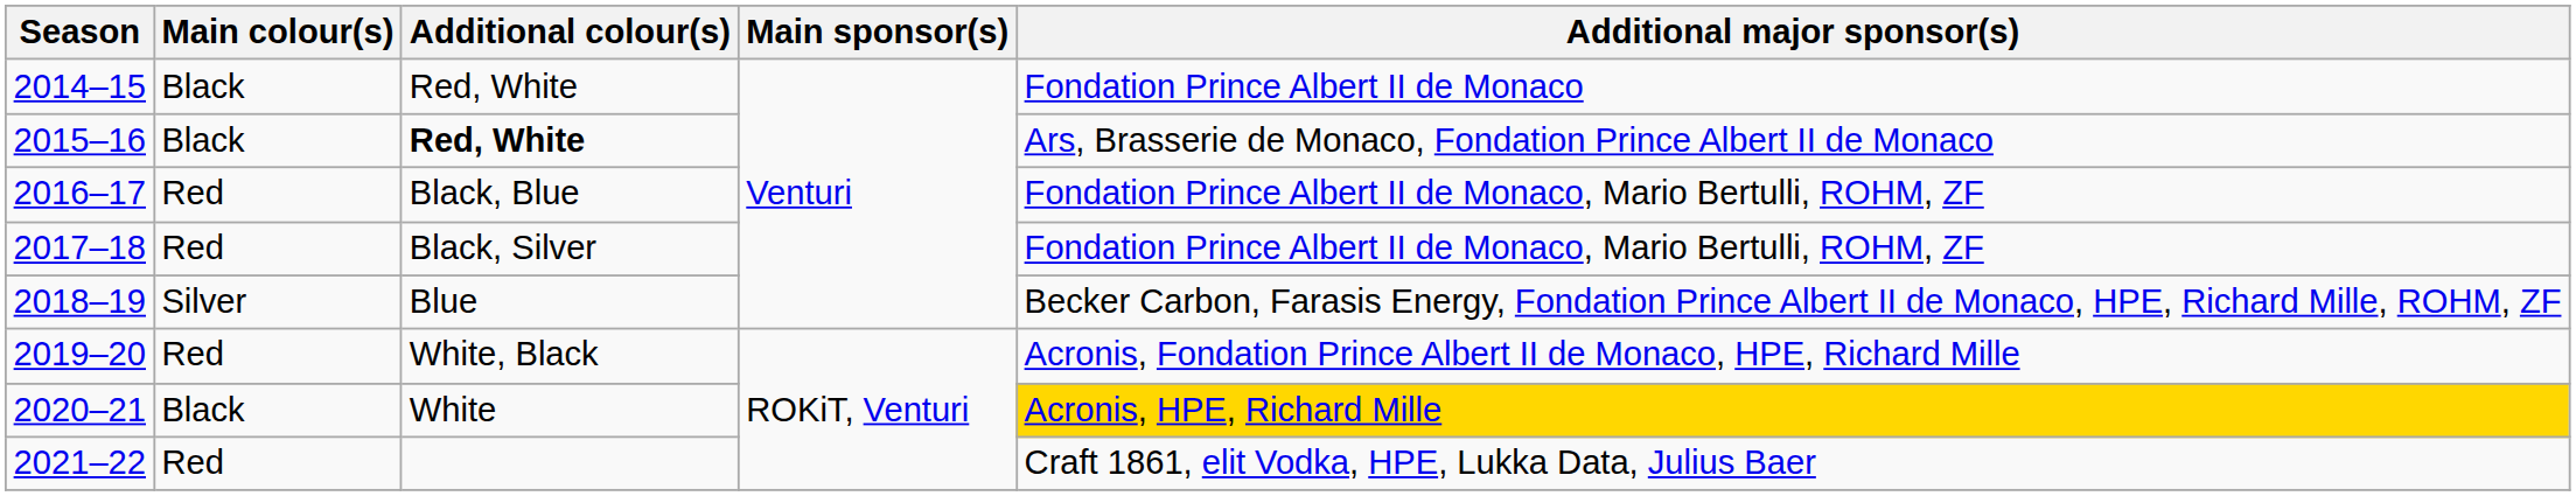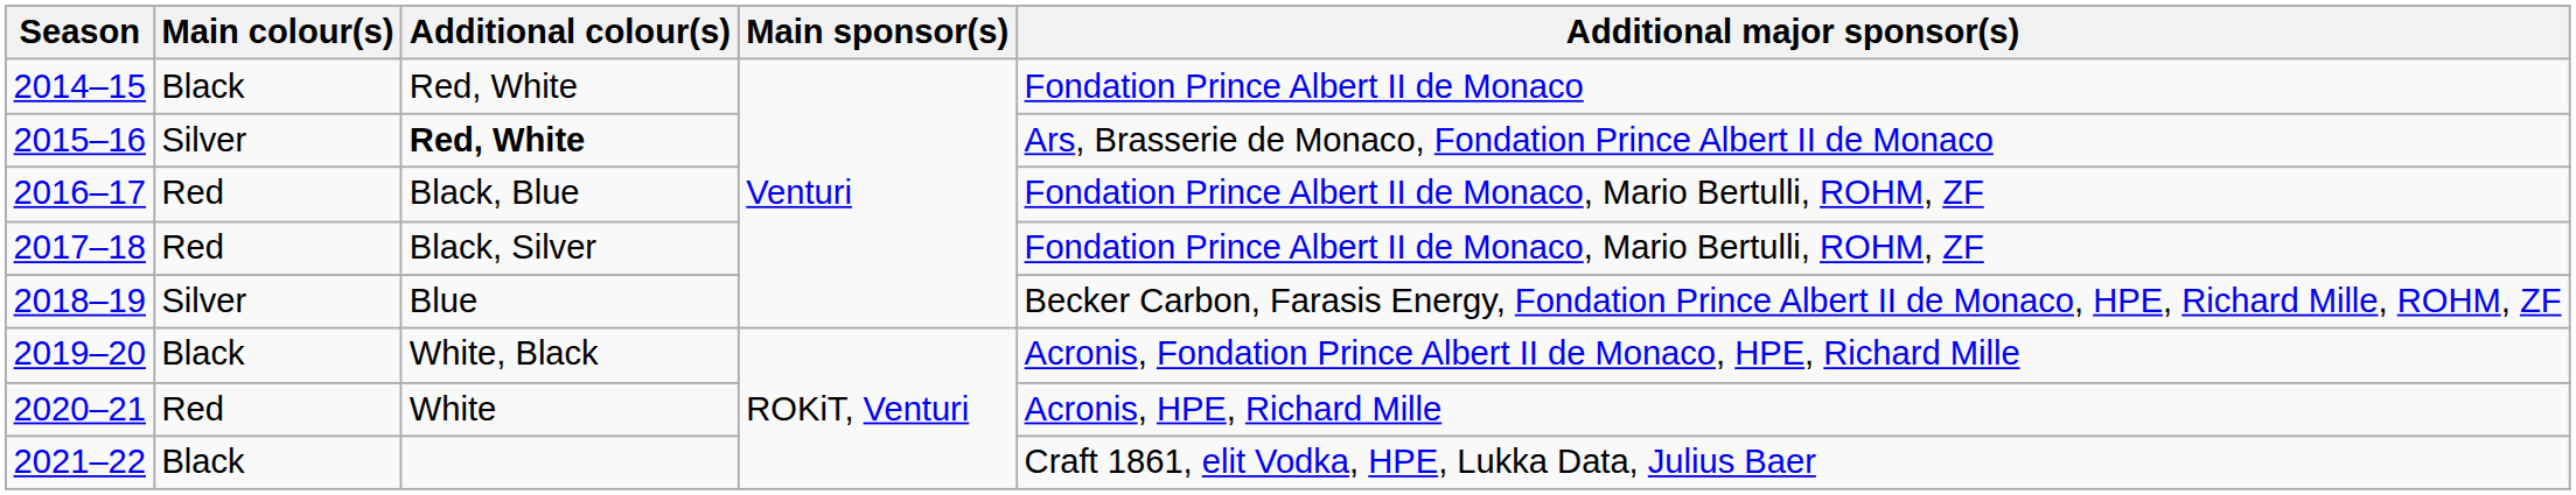2015–16 | Main colour(s): Black -> Silver
2019–20 | Main colour(s): Red -> Black
2020–21 | Main colour(s): Black -> Red
2020–21 | Additional major sponsor(s): gold background -> no background
2021–22 | Main colour(s): Red -> Black
